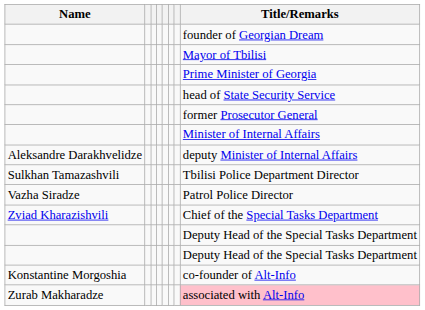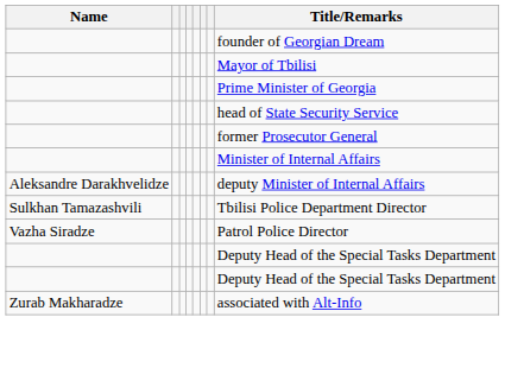- row: Zviad Kharazishvili | Chief of the Special Tasks Department
- row: Konstantine Morgoshia | co-founder of Alt-Info
Zurab Makharadze | Title/Remarks: pink background -> no background
